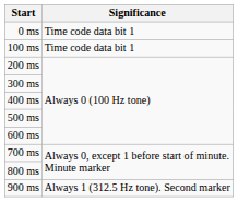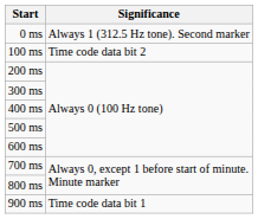0 ms | Significance: Time code data bit 1 -> Always 1 (312.5 Hz tone). Second marker
100 ms | Significance: Time code data bit 1 -> Time code data bit 2
900 ms | Significance: Always 1 (312.5 Hz tone). Second marker -> Time code data bit 1
